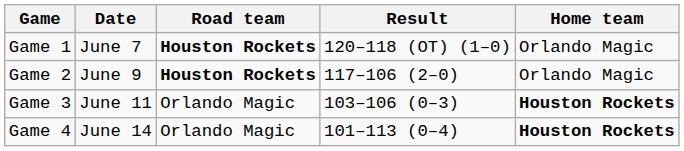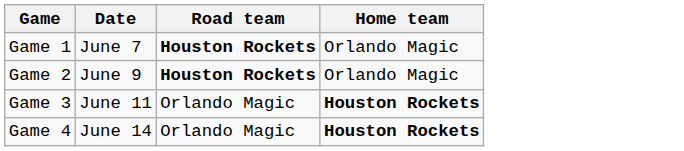- column: Result | 120–118 (OT) (1–0) | 117–106 (2–0) | 103–106 (0–3) | 101–113 (0–4)
